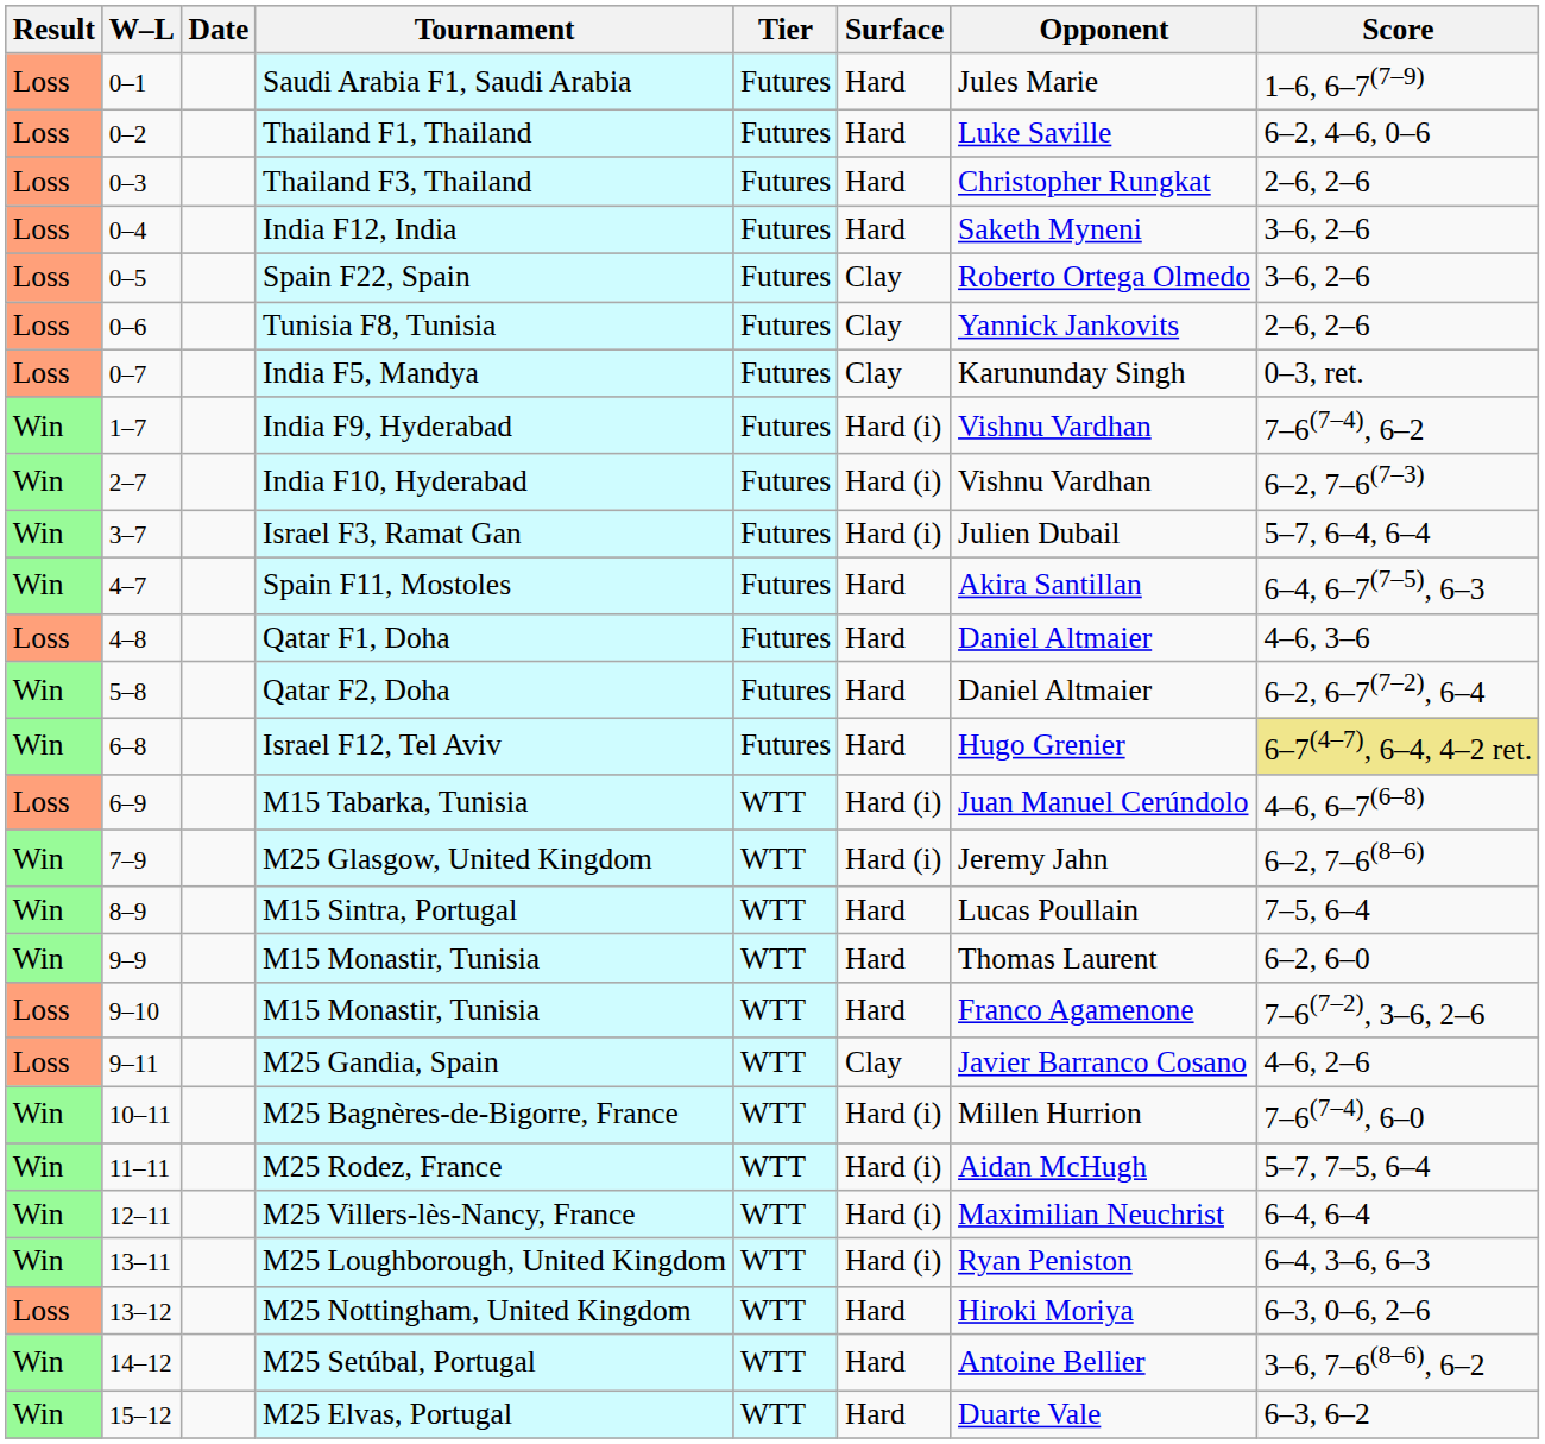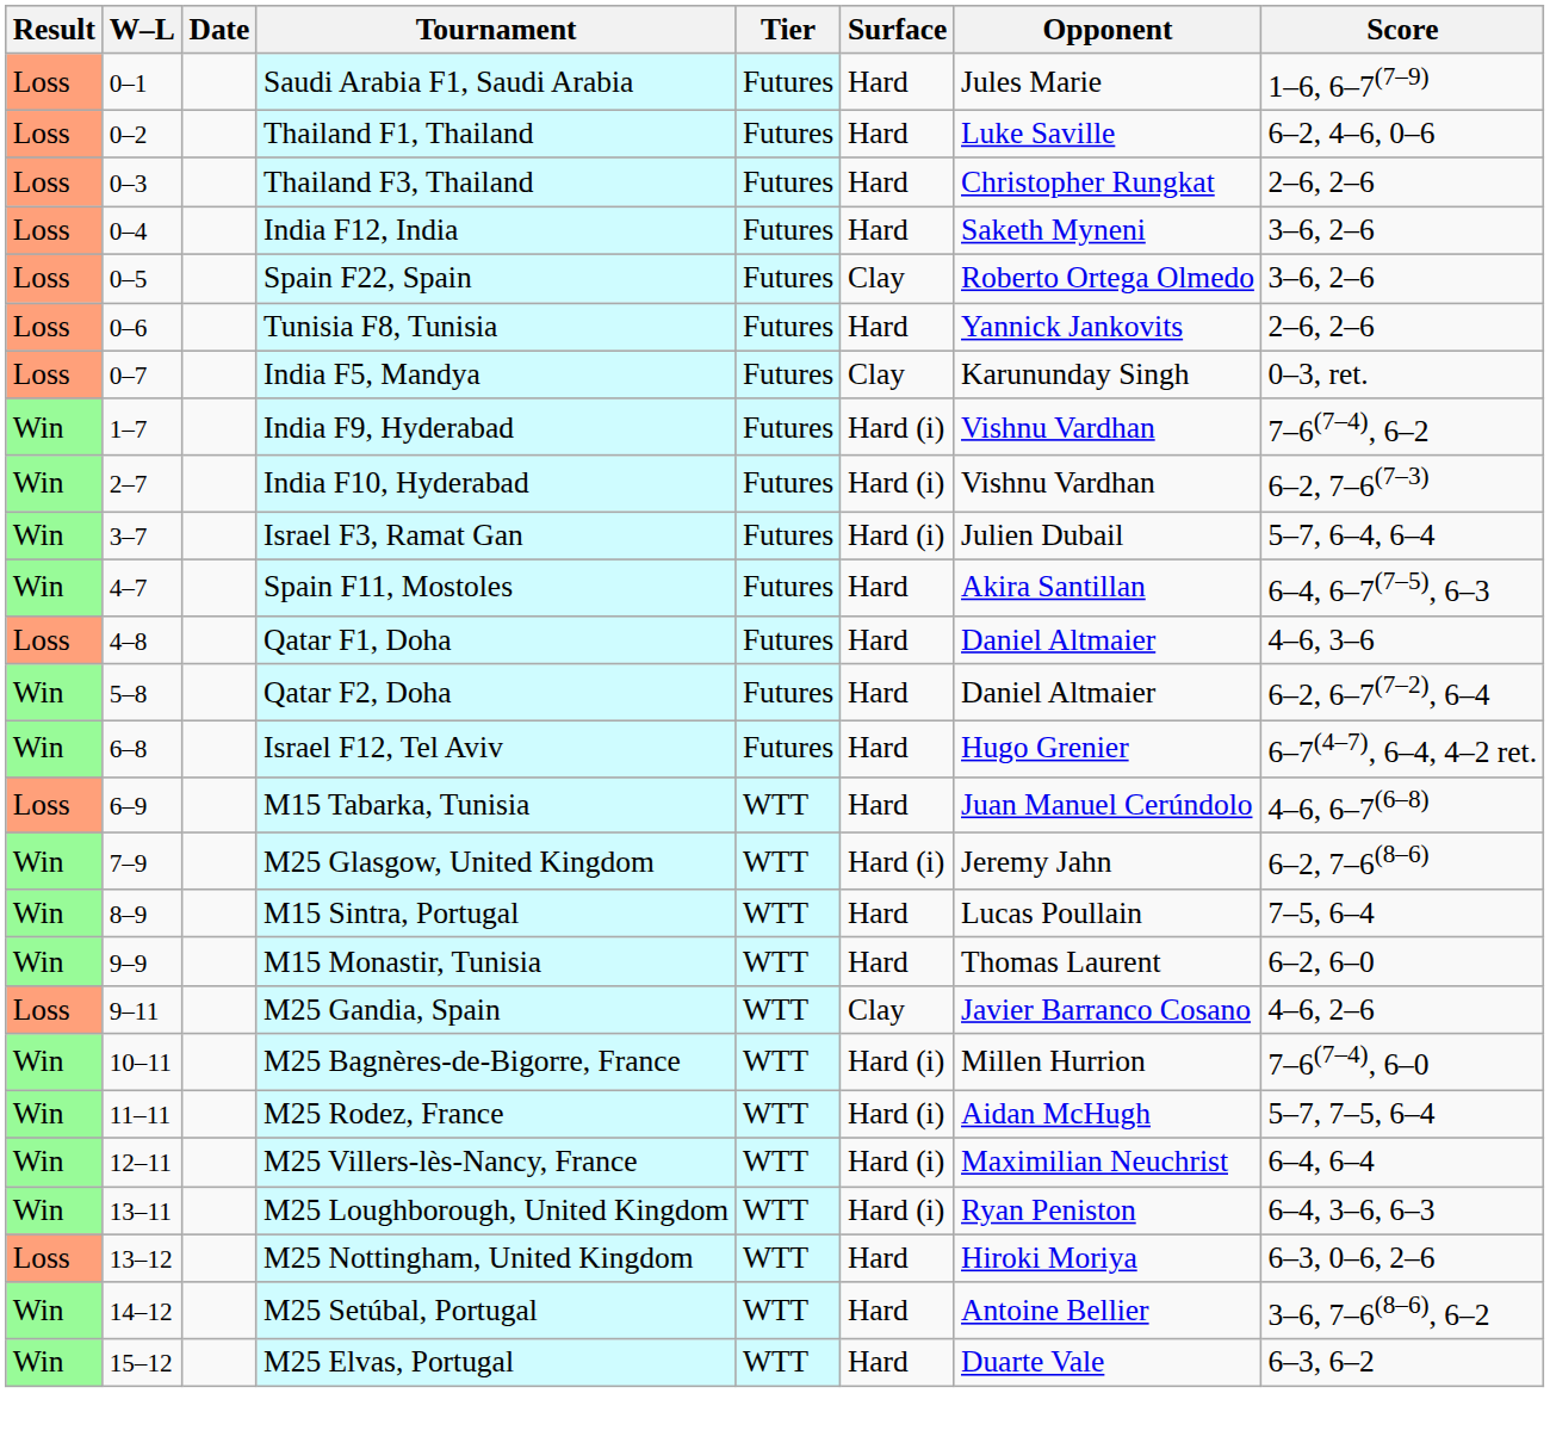Tunisia F8, Tunisia | Surface: Clay -> Hard
Israel F12, Tel Aviv | Score: khaki background -> no background
M15 Tabarka, Tunisia | Surface: Hard (i) -> Hard
- row: Loss | 9–10 | M15 Monastir, Tunisia | WTT | Hard | Franco Agamenone | 7–6(7–2), 3–6, 2–6
